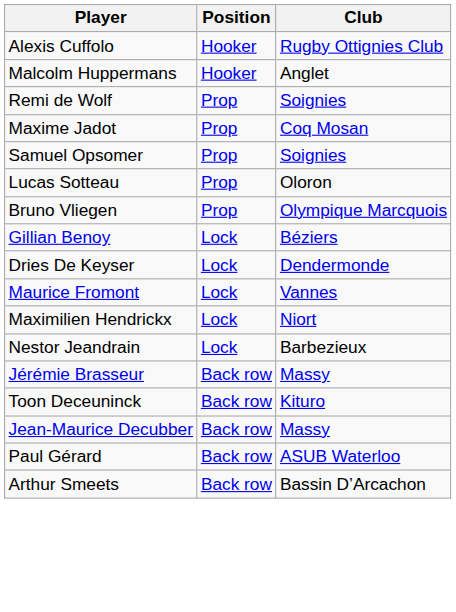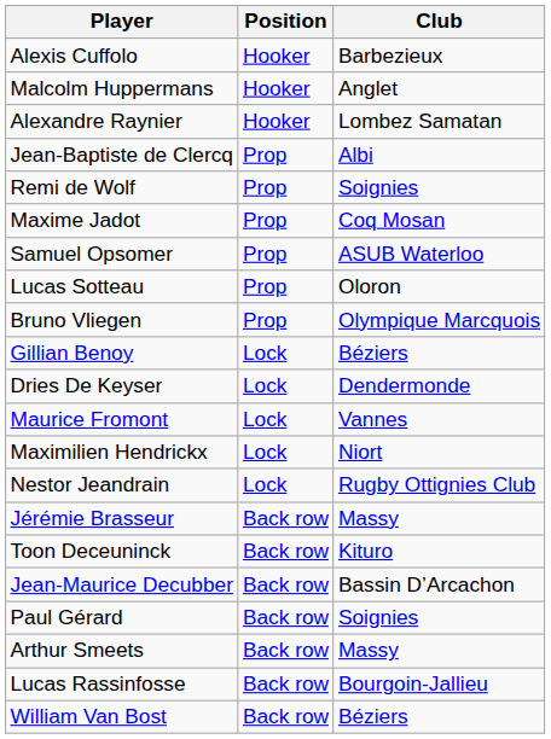Alexis Cuffolo | Club: Rugby Ottignies Club -> Barbezieux
+ row: Alexandre Raynier | Hooker | Lombez Samatan
+ row: Jean-Baptiste de Clercq | Prop | Albi
Samuel Opsomer | Club: Soignies -> ASUB Waterloo
Nestor Jeandrain | Club: Barbezieux -> Rugby Ottignies Club
Jean-Maurice Decubber | Club: Massy -> Bassin D’Arcachon
Paul Gérard | Club: ASUB Waterloo -> Soignies
Arthur Smeets | Club: Bassin D’Arcachon -> Massy
+ row: Lucas Rassinfosse | Back row | Bourgoin-Jallieu
+ row: William Van Bost | Back row | Béziers
